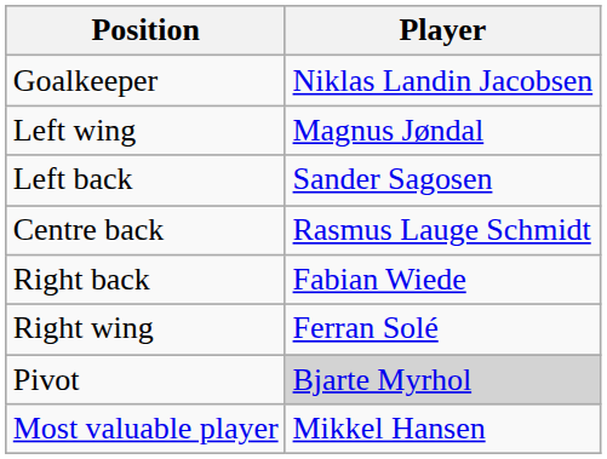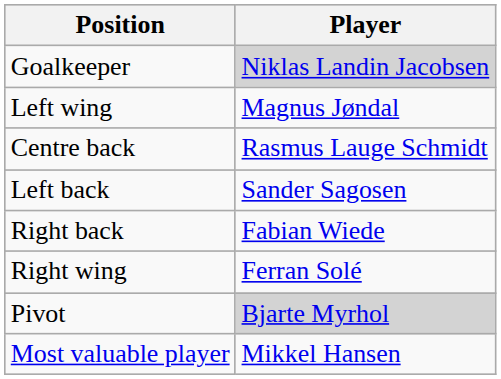Goalkeeper | Player: no background -> lightgrey background
rows swapped: Left back <-> Centre back
